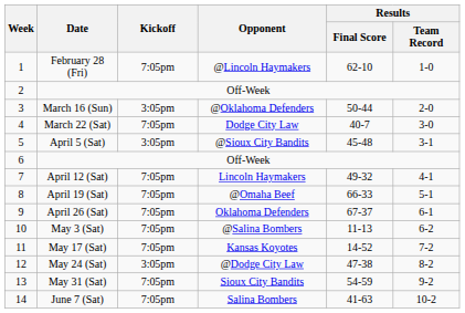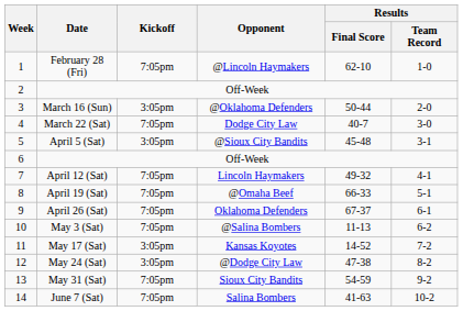May 17 (Sat) | Kickoff: 7:05pm -> 3:05pm
